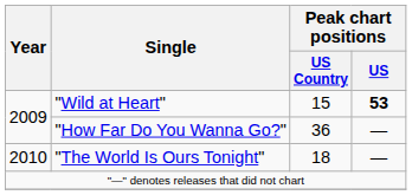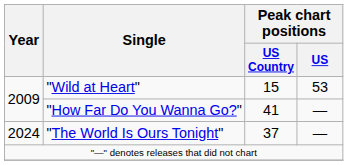"Wild at Heart" | Peak chart positions / US: bold -> normal
"How Far Do You Wanna Go?" | Peak chart positions / US Country: 36 -> 41
"The World Is Ours Tonight" | Year: 2010 -> 2024
"The World Is Ours Tonight" | Peak chart positions / US Country: 18 -> 37
